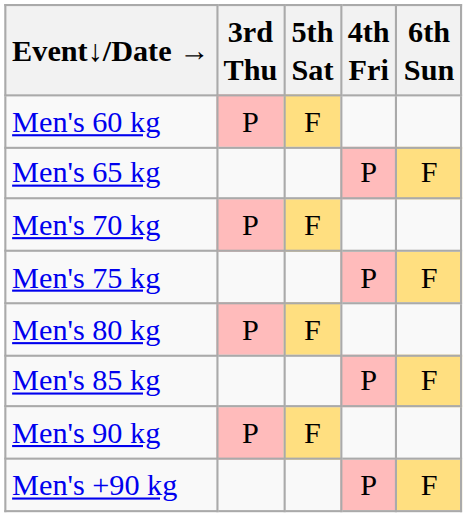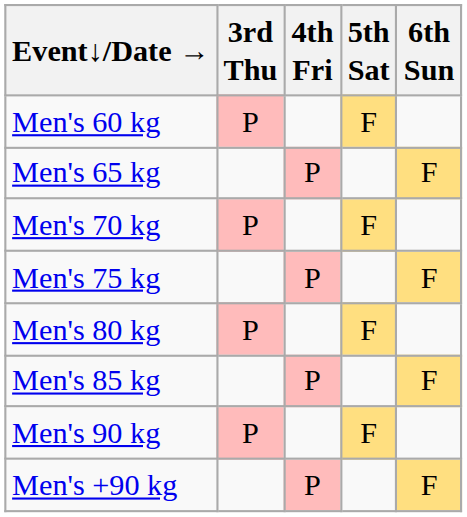columns swapped: 4th Fri <-> 5th Sat
